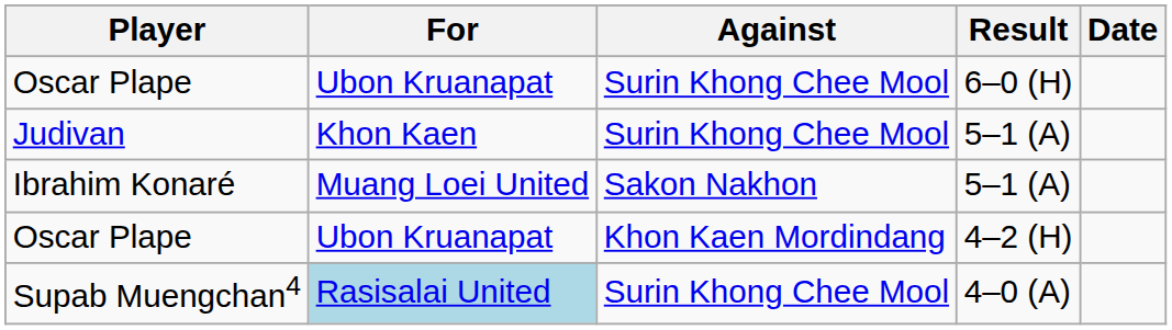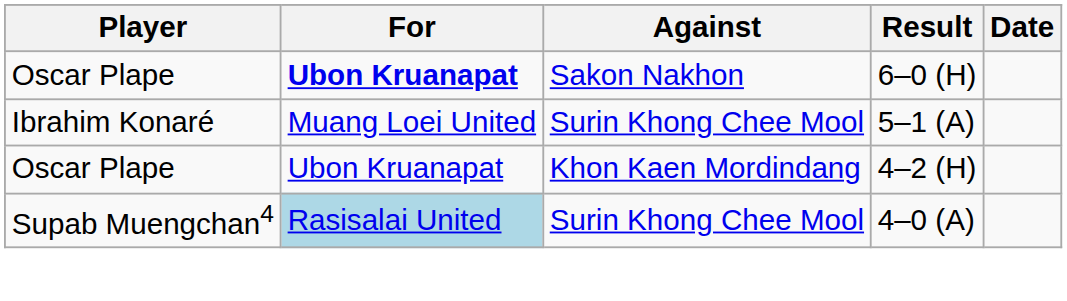Oscar Plape / 6–0 (H) | For: normal -> bold
Oscar Plape / 6–0 (H) | Against: Surin Khong Chee Mool -> Sakon Nakhon
- row: Judivan | Khon Kaen | Surin Khong Chee Mool | 5–1 (A)
Ibrahim Konaré | Against: Sakon Nakhon -> Surin Khong Chee Mool
